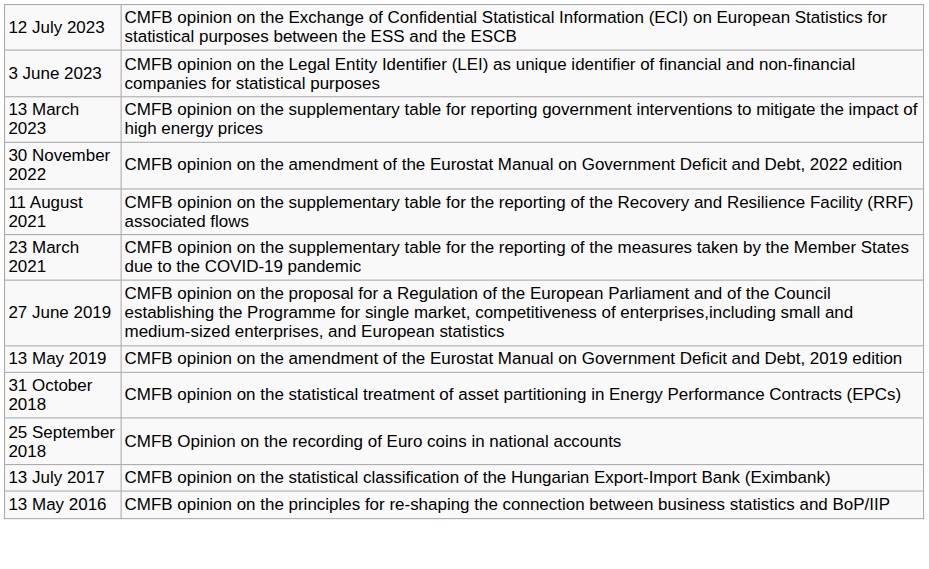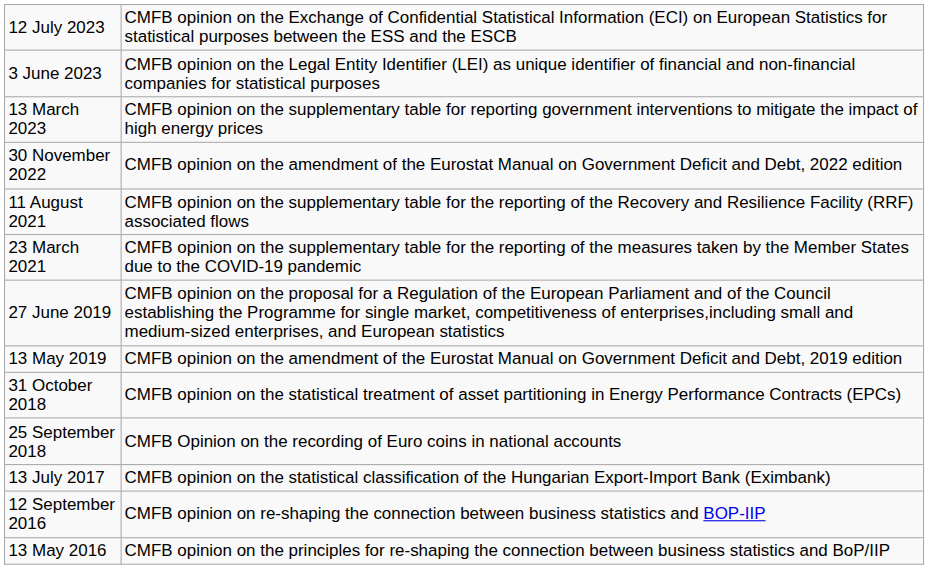+ row: 12 September 2016 | CMFB opinion on re-shaping the connection between business statistics and BOP-IIP
